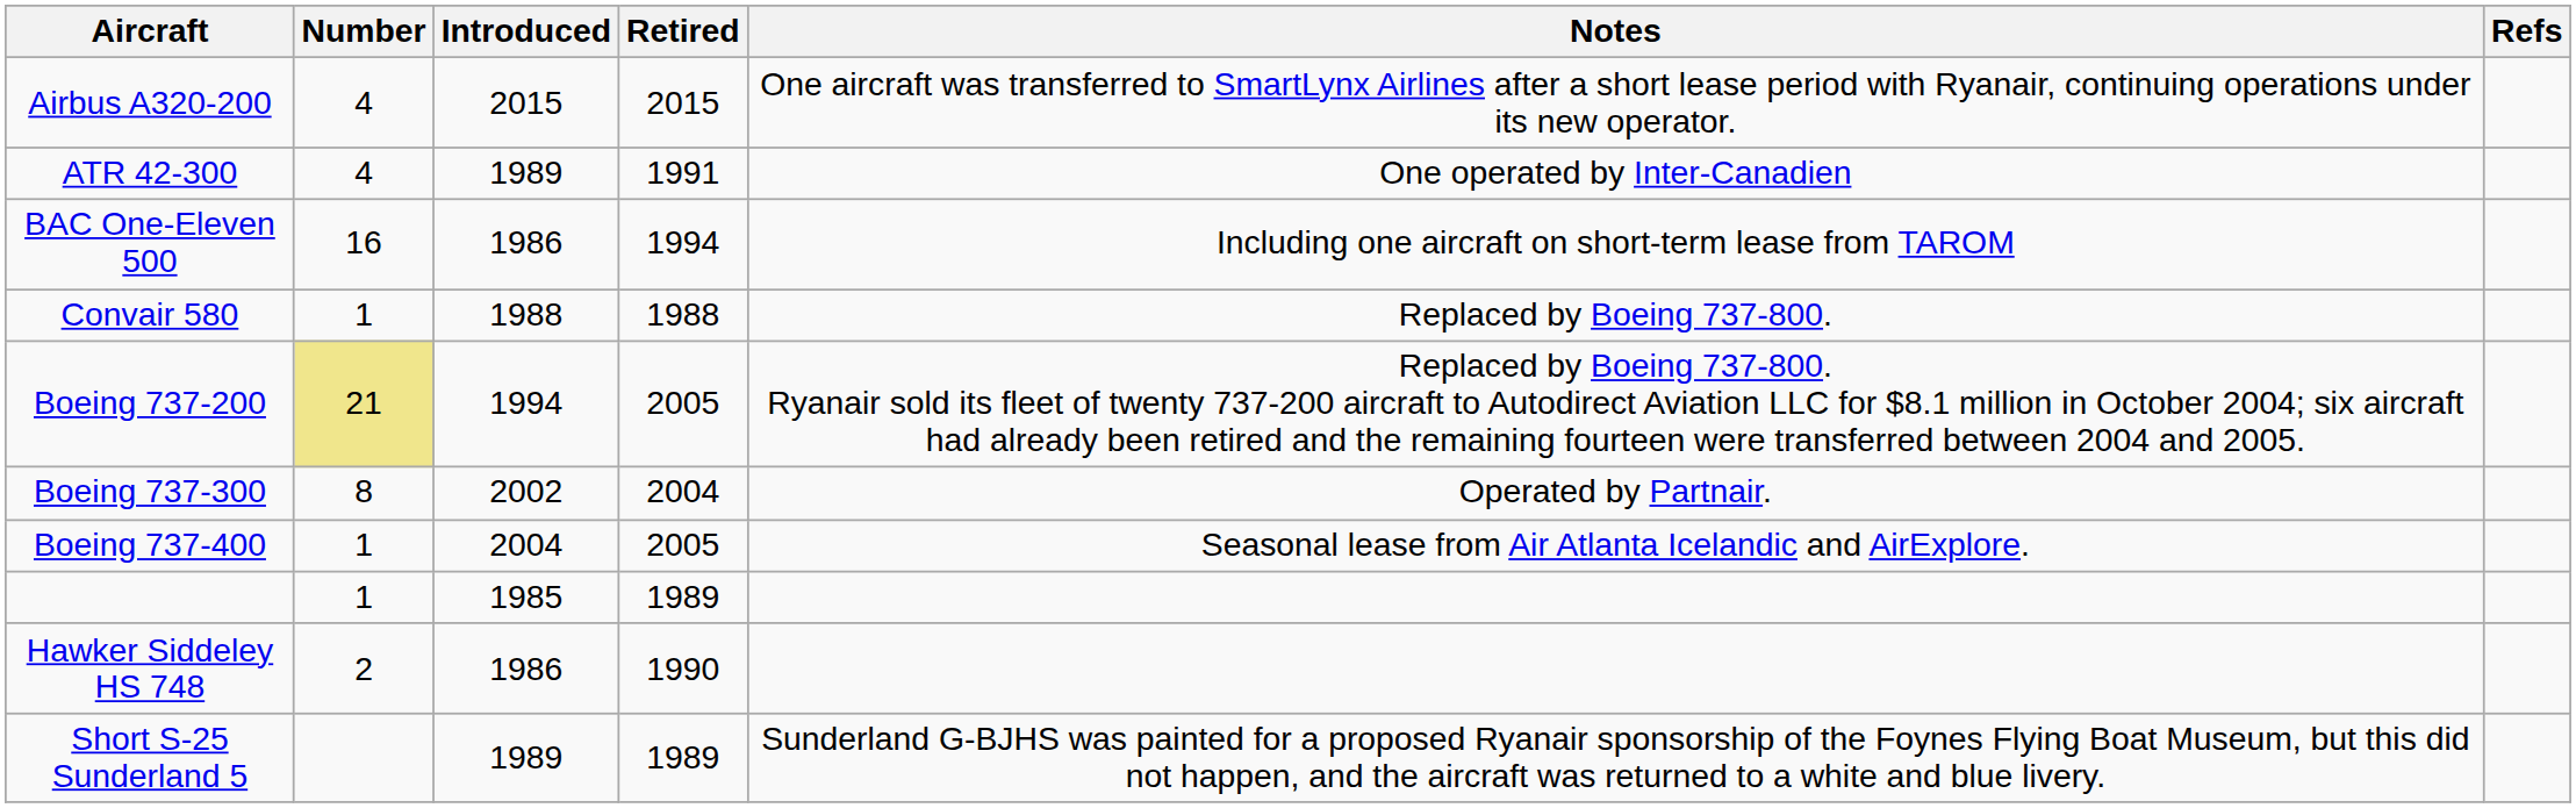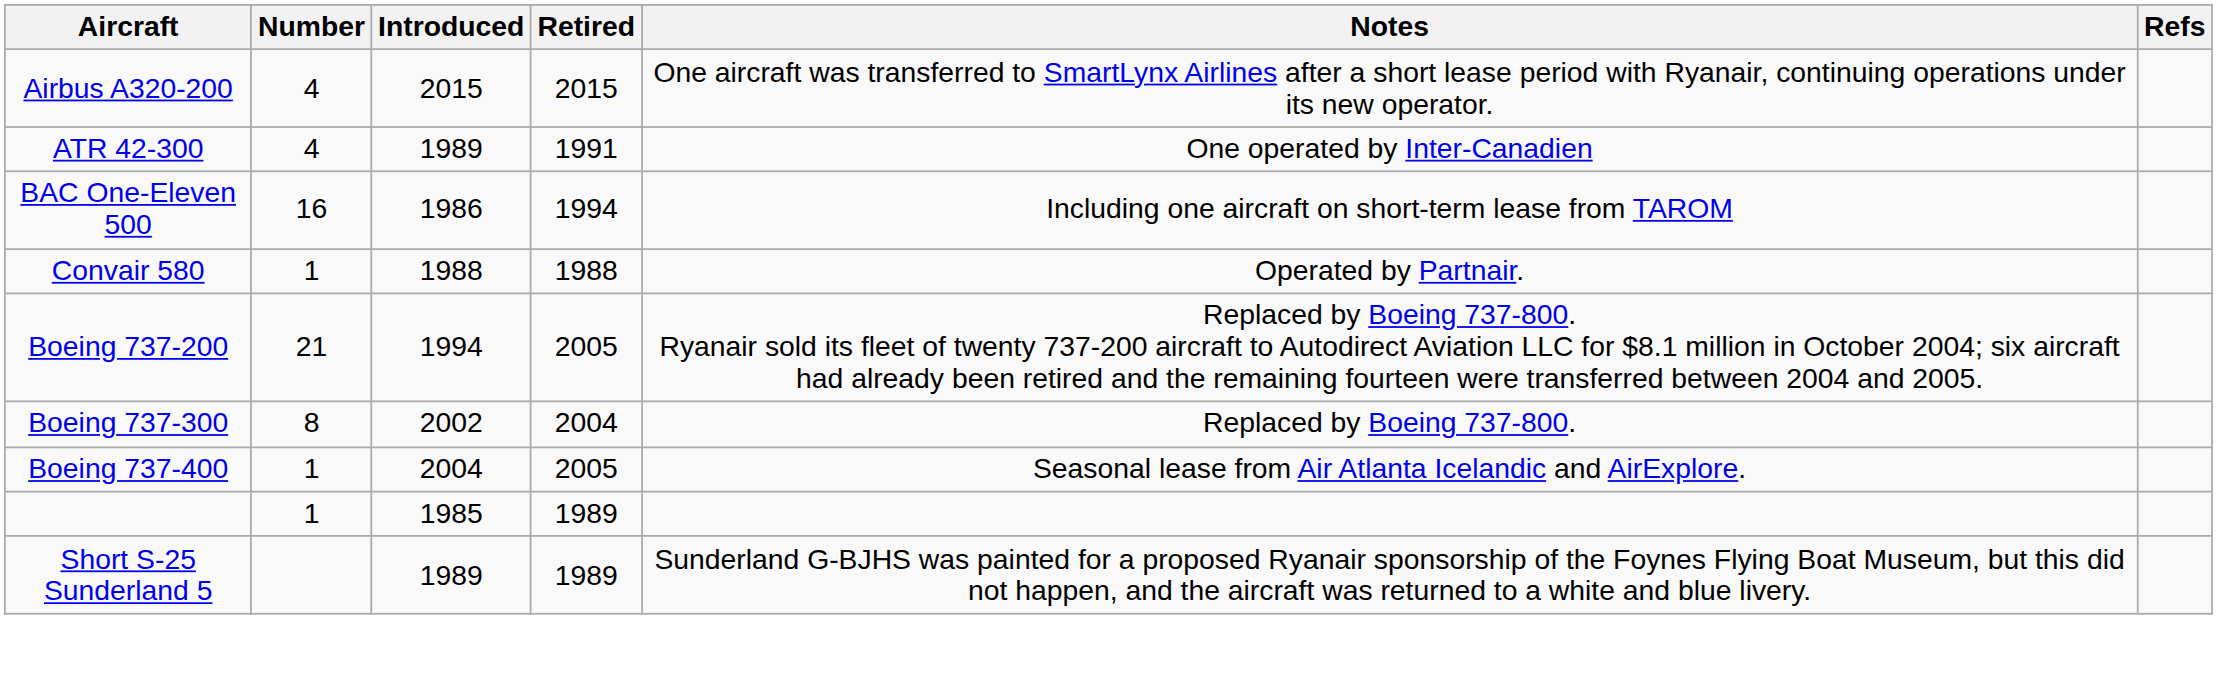Convair 580 | Notes: Replaced by Boeing 737-800. -> Operated by Partnair.
Boeing 737-200 | Number: khaki background -> no background
Boeing 737-300 | Notes: Operated by Partnair. -> Replaced by Boeing 737-800.
- row: Hawker Siddeley HS 748 | 2 | 1986 | 1990
